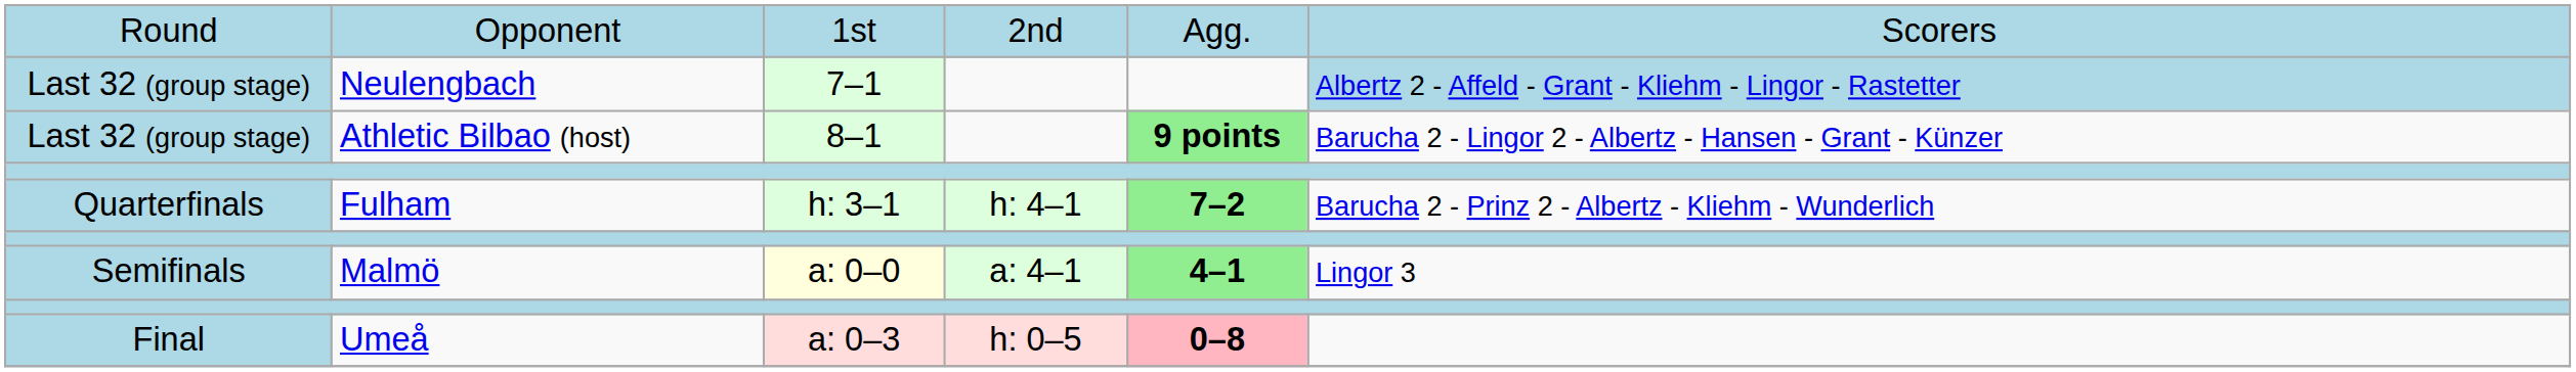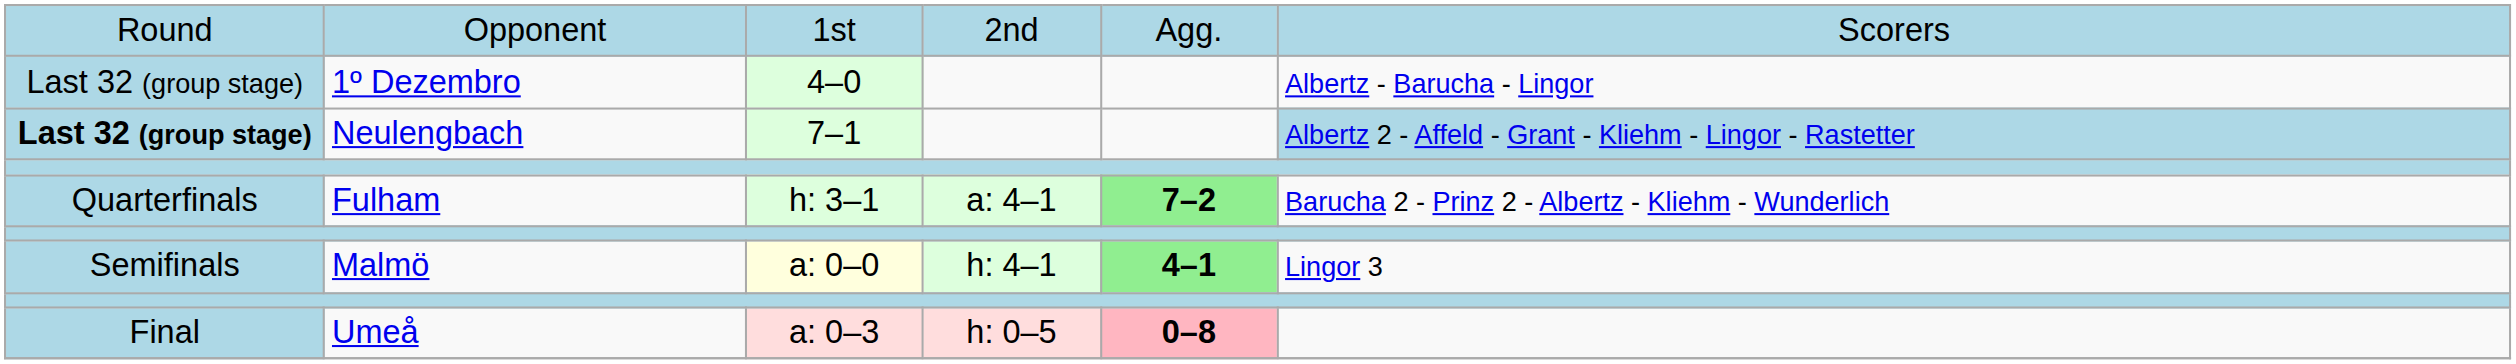+ row: Last 32 (group stage) | 1º Dezembro | 4–0 | Albertz - Barucha - Lingor
Neulengbach | column 1: normal -> bold
- row: Last 32 (group stage) | Athletic Bilbao (host) | 8–1 | 9 points | Barucha 2 - Lingor 2 - Albertz - Hansen - Grant - Künzer
Fulham | column 4: h: 4–1 -> a: 4–1
Malmö | column 4: a: 4–1 -> h: 4–1
